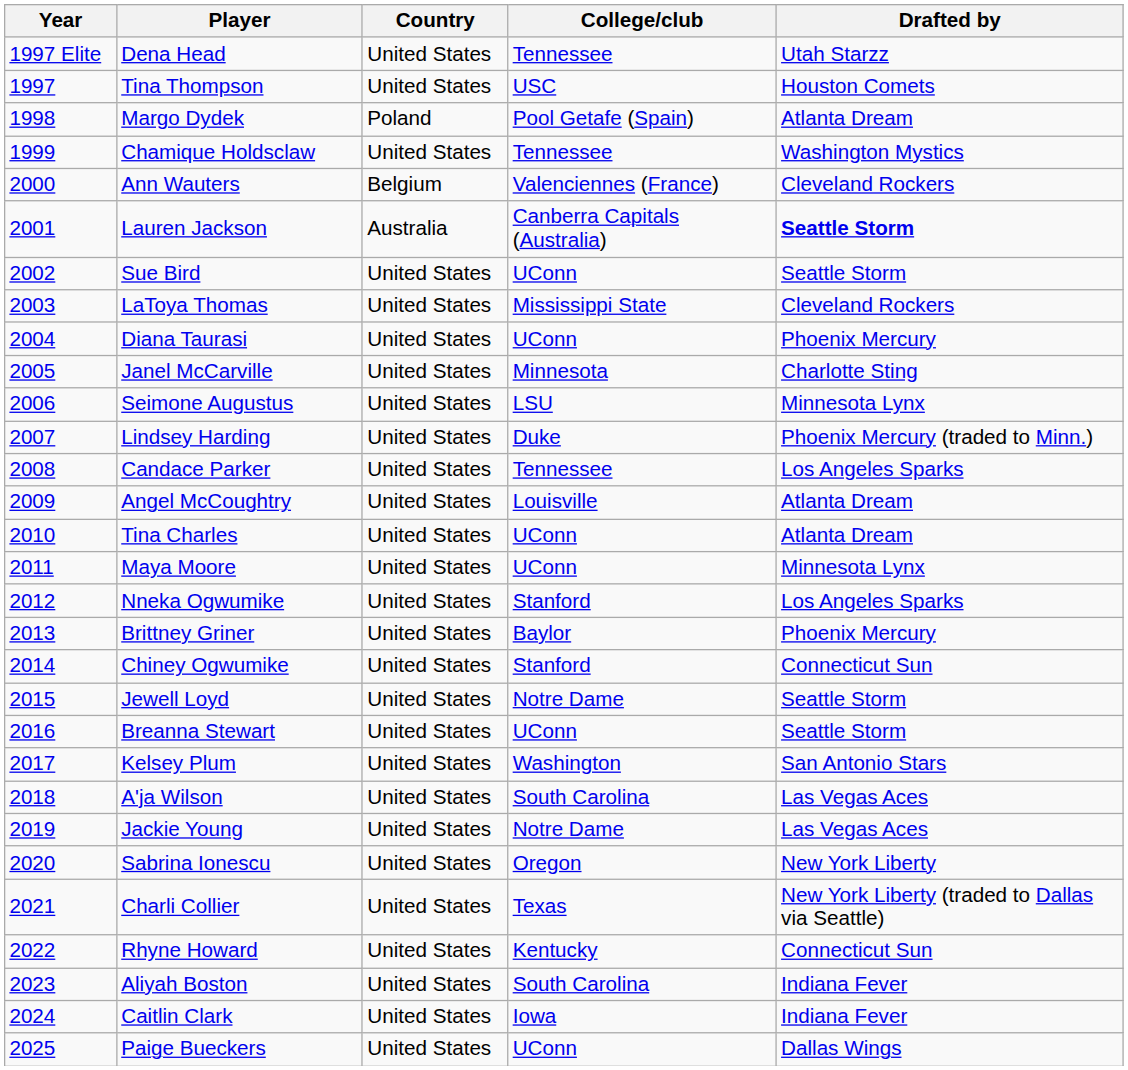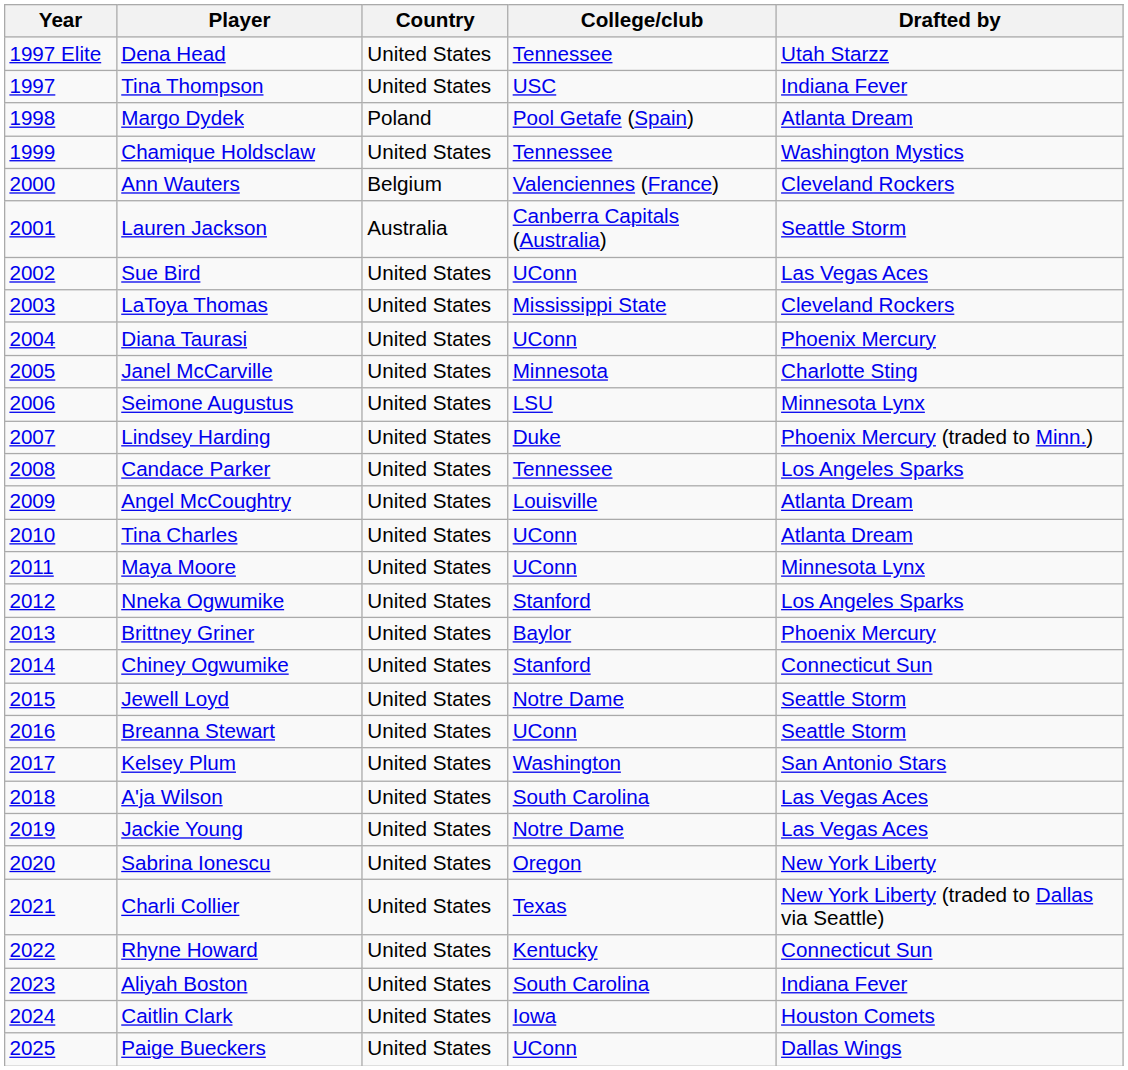Tina Thompson | Drafted by: Houston Comets -> Indiana Fever
Lauren Jackson | Drafted by: bold -> normal
Sue Bird | Drafted by: Seattle Storm -> Las Vegas Aces
Caitlin Clark | Drafted by: Indiana Fever -> Houston Comets
